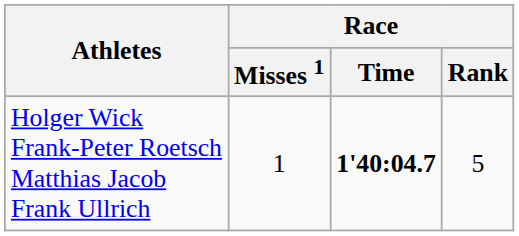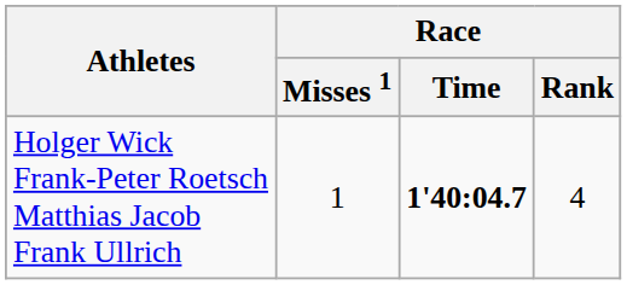Holger Wick Frank-Peter Roetsch Matthias Jacob Frank Ullrich | Race / Rank: 5 -> 4
